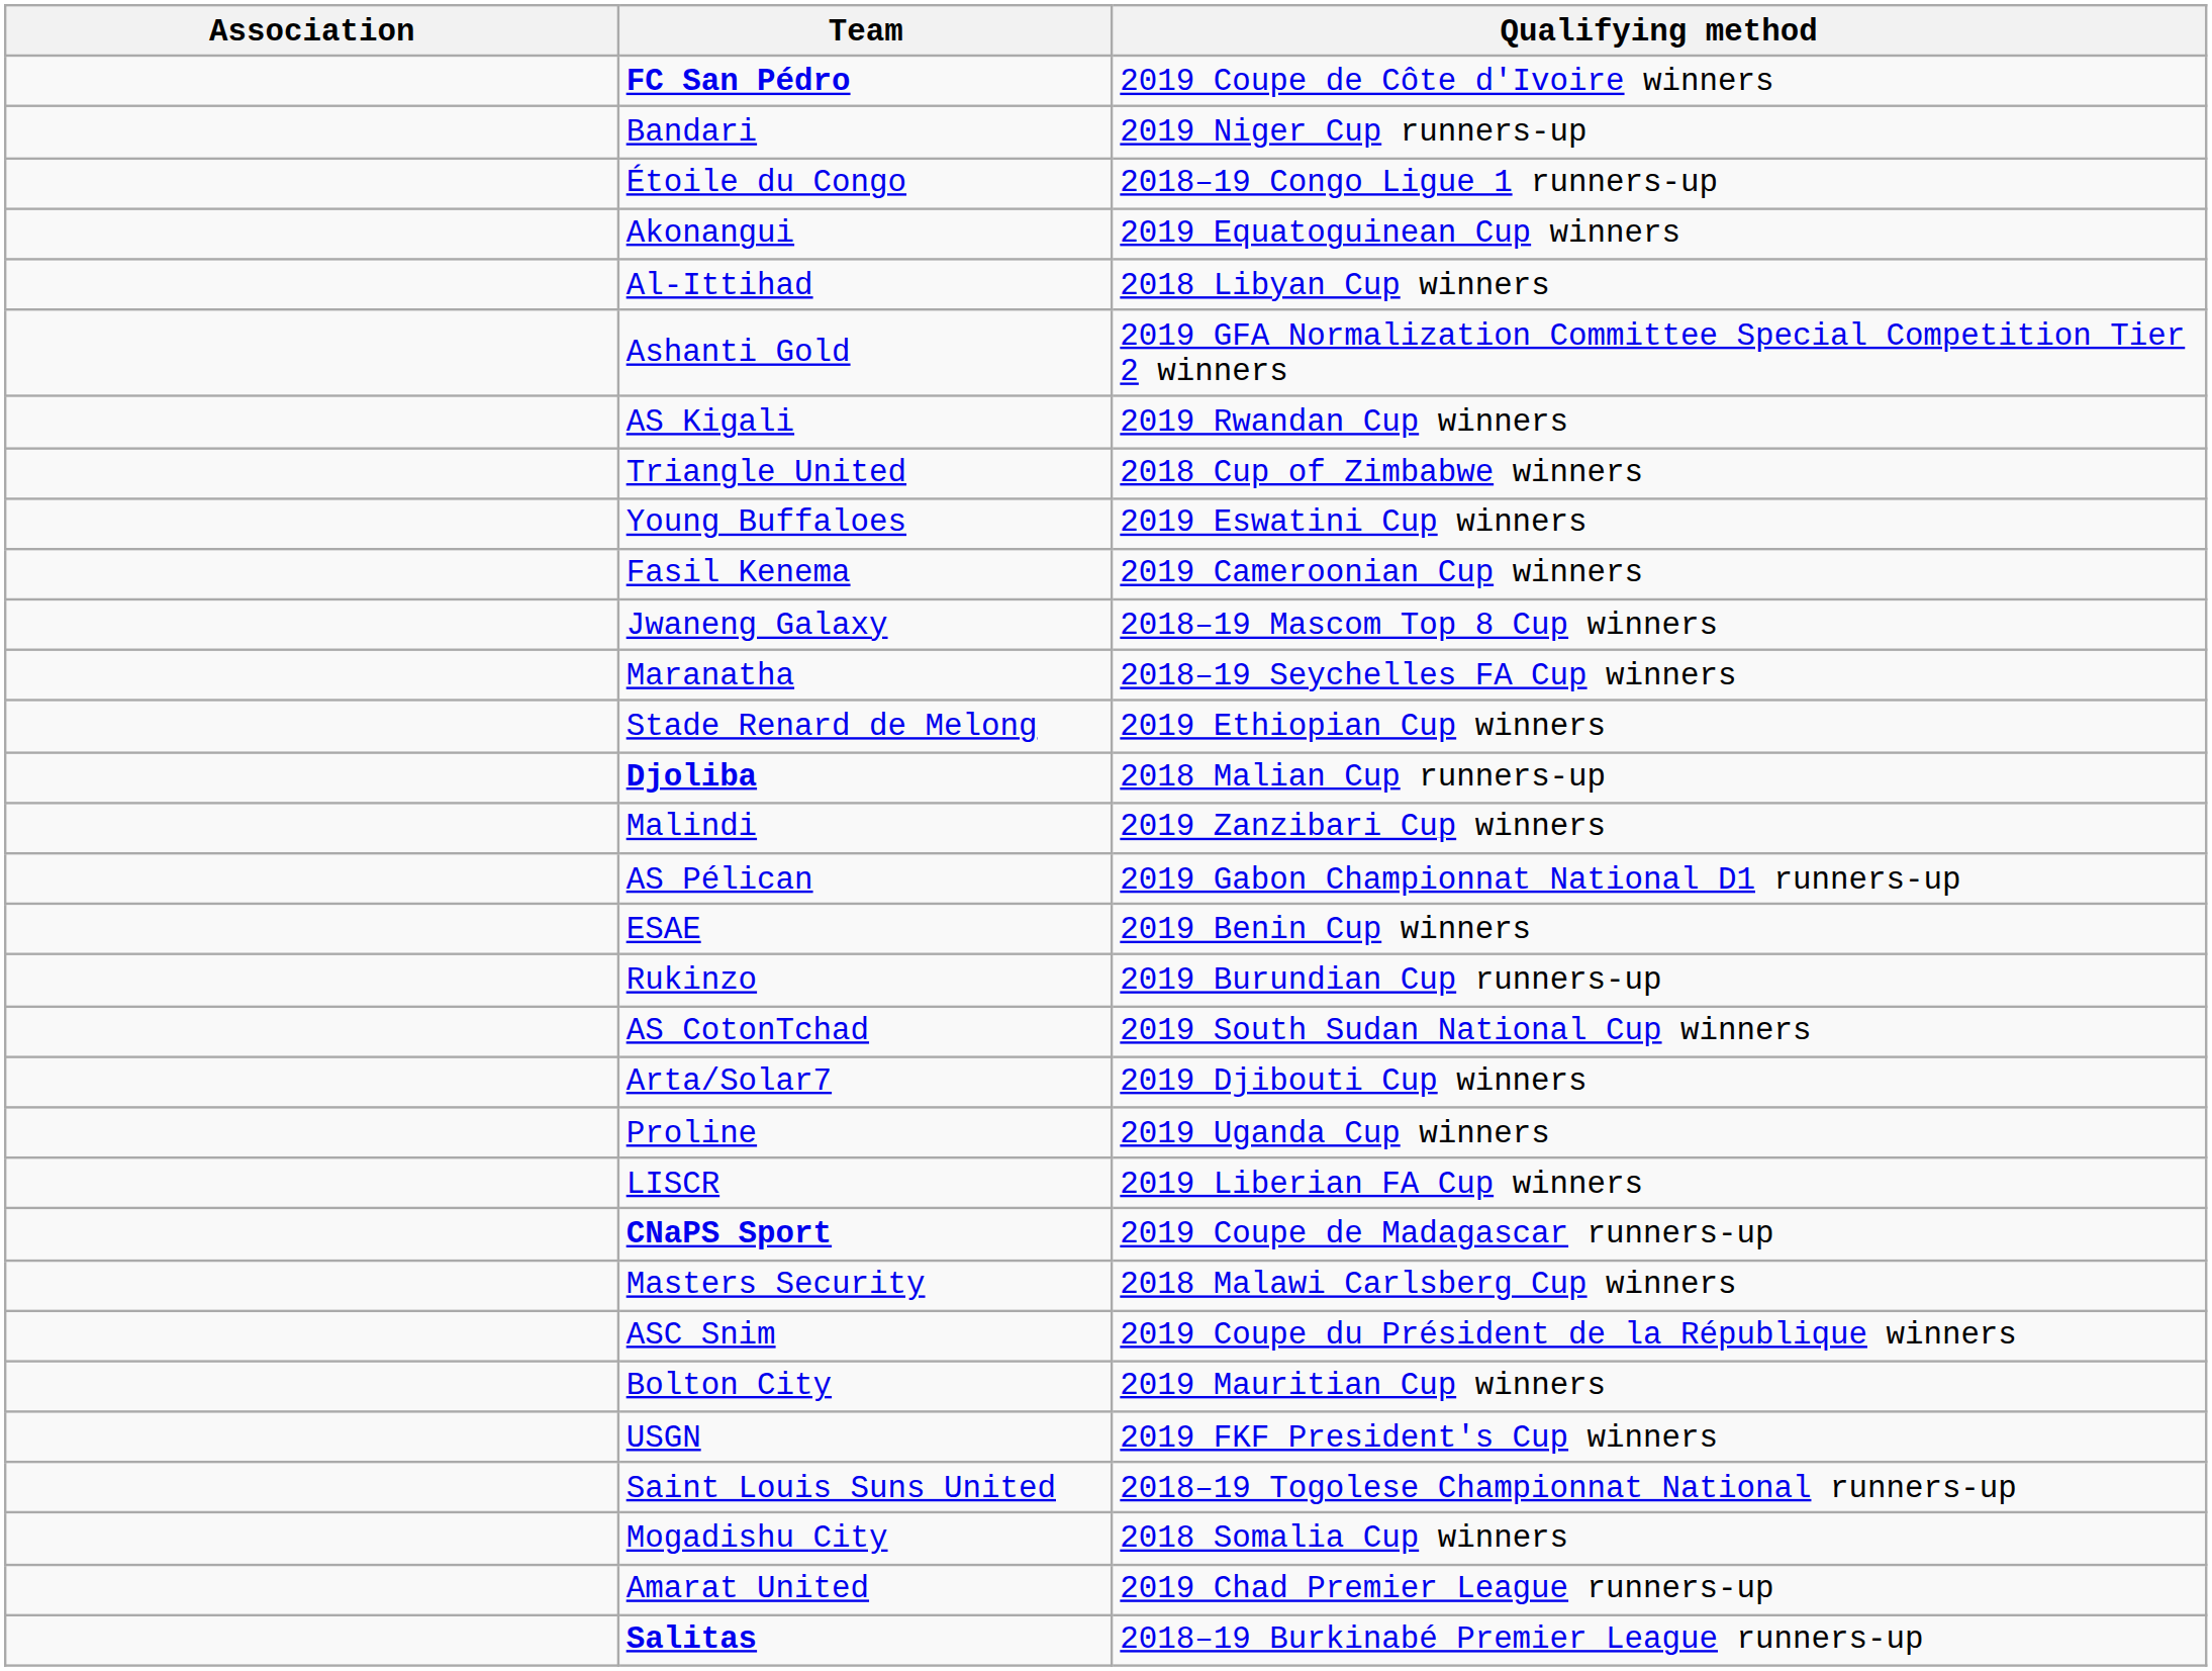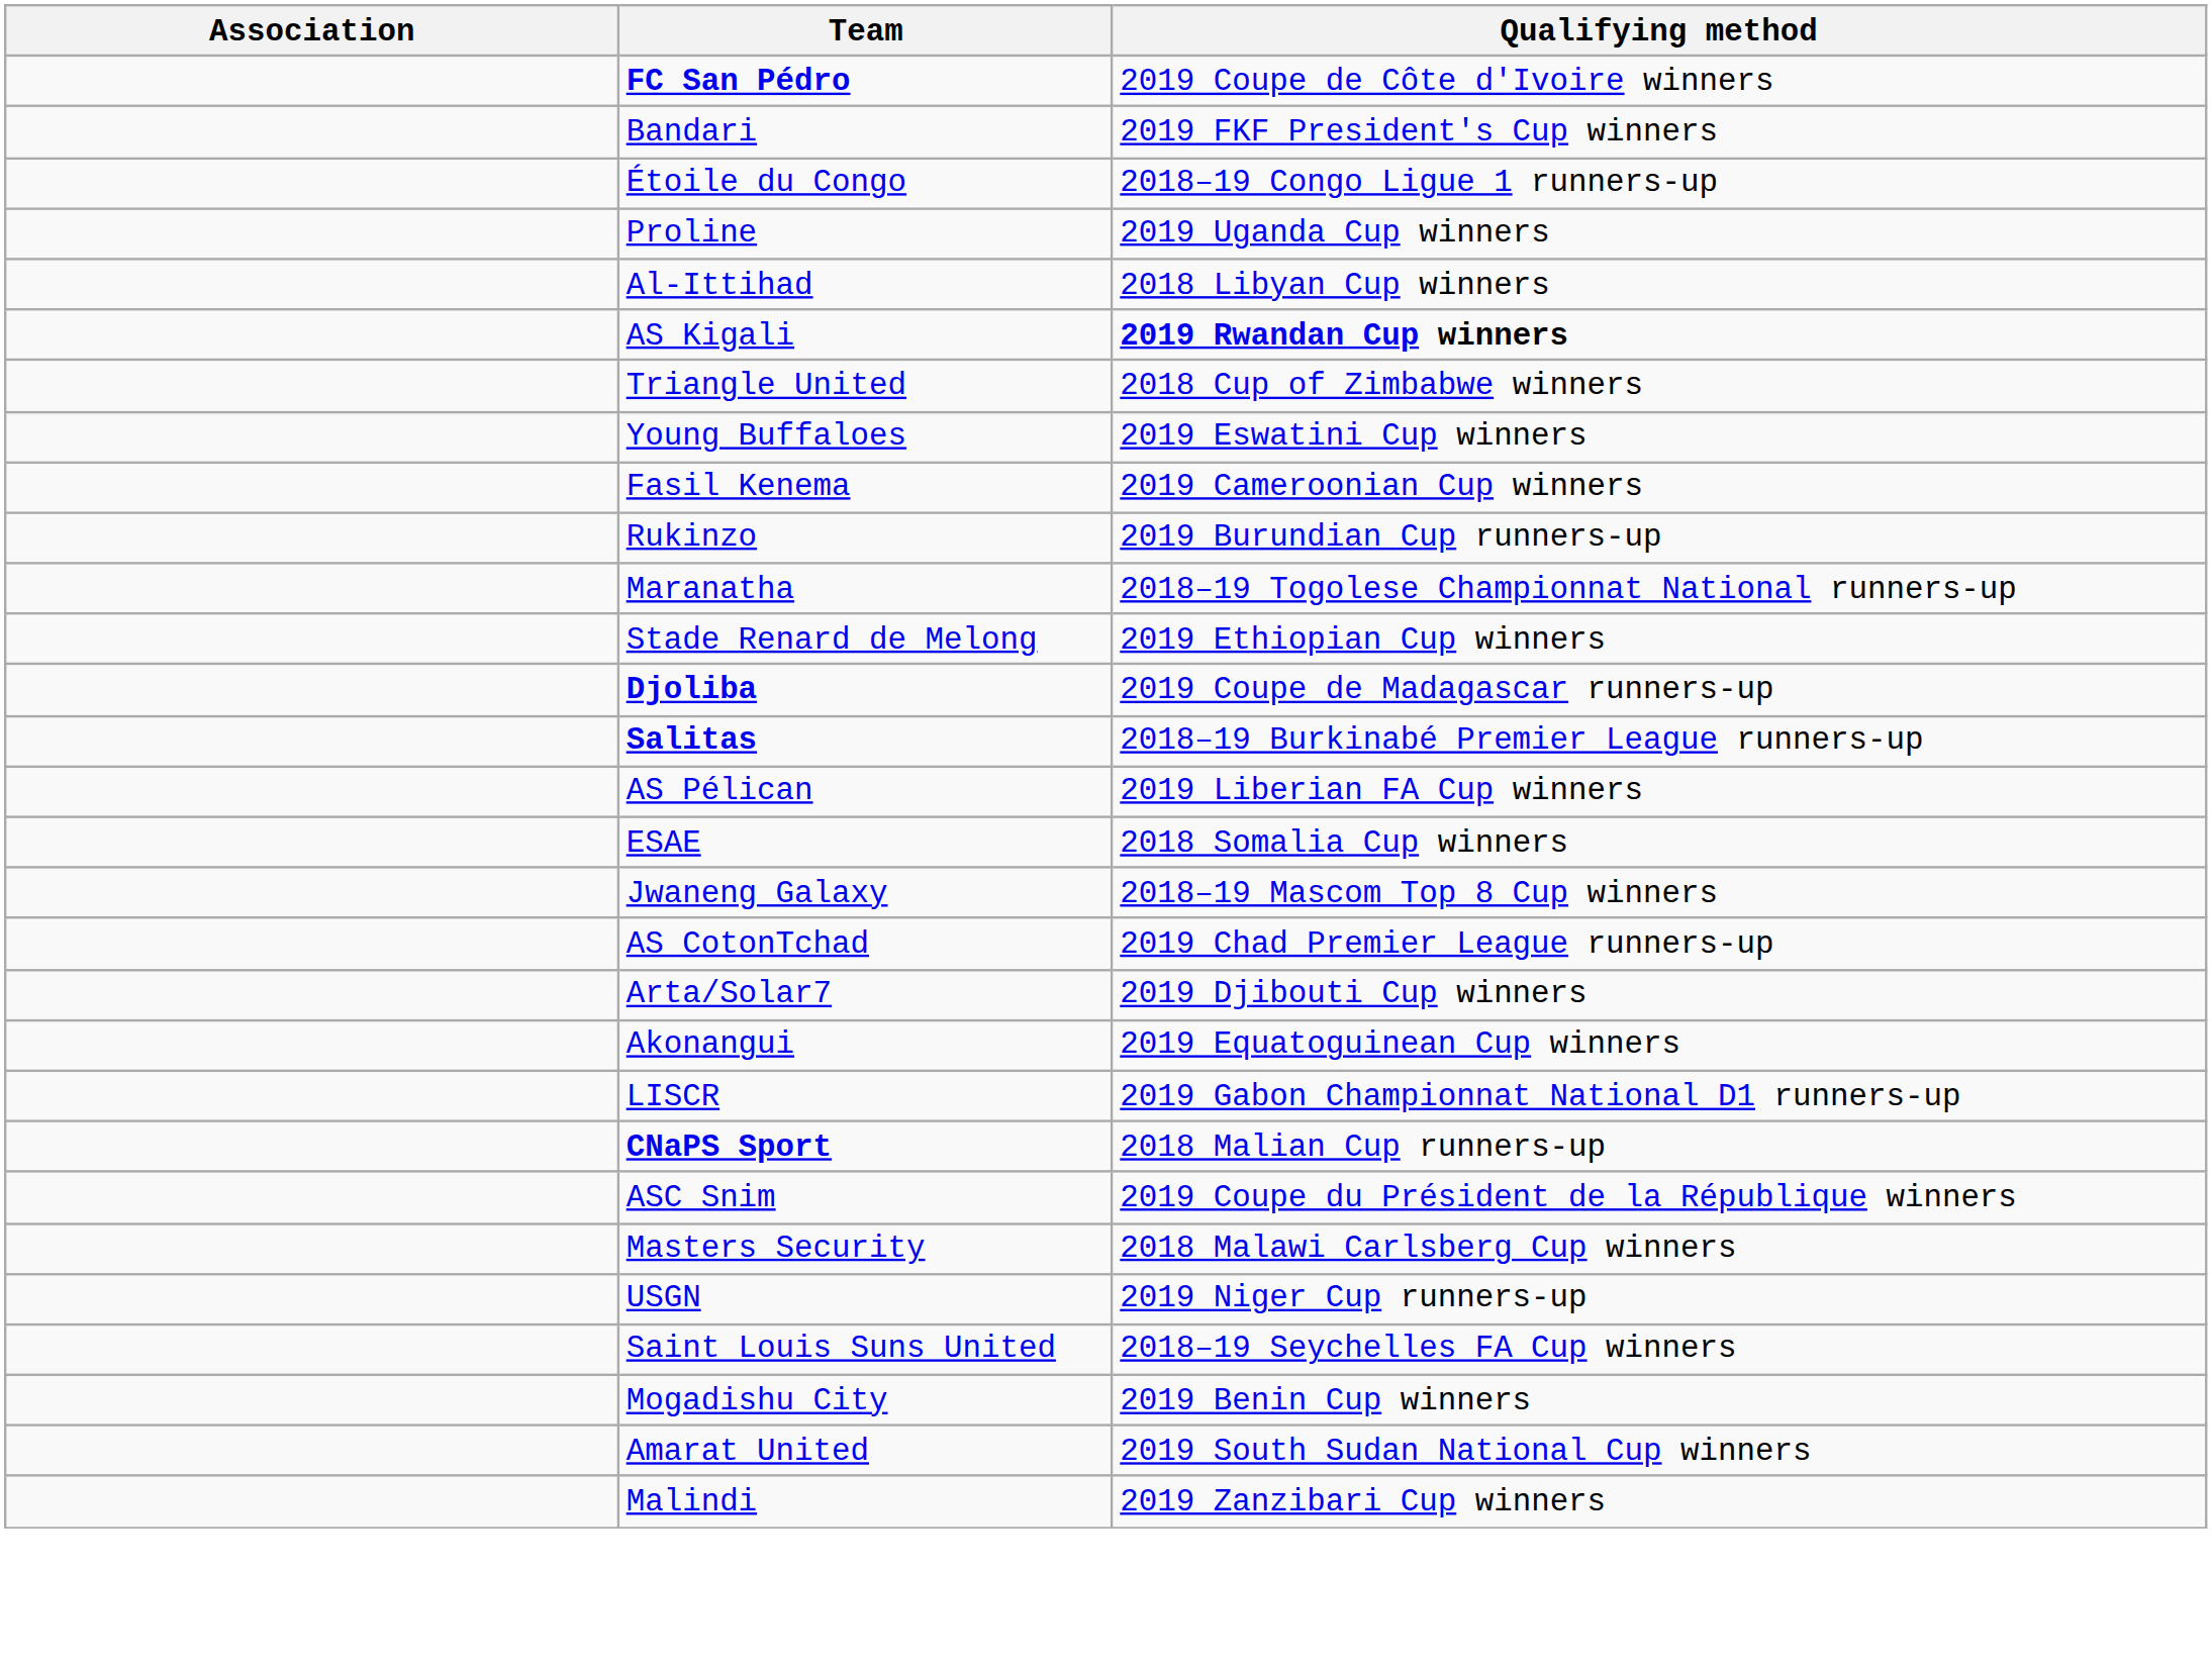Bandari | Qualifying method: 2019 Niger Cup runners-up -> 2019 FKF President's Cup winners
rows swapped: Proline <-> Akonangui
- row: Ashanti Gold | 2019 GFA Normalization Committee Special Competition Tier 2 winners
AS Kigali | Qualifying method: normal -> bold
rows swapped: Jwaneng Galaxy <-> Rukinzo
Maranatha | Qualifying method: 2018–19 Seychelles FA Cup winners -> 2018–19 Togolese Championnat National runners-up
Djoliba | Qualifying method: 2018 Malian Cup runners-up -> 2019 Coupe de Madagascar runners-up
rows swapped: Salitas <-> Malindi
AS Pélican | Qualifying method: 2019 Gabon Championnat National D1 runners-up -> 2019 Liberian FA Cup winners
ESAE | Qualifying method: 2019 Benin Cup winners -> 2018 Somalia Cup winners
AS CotonTchad | Qualifying method: 2019 South Sudan National Cup winners -> 2019 Chad Premier League runners-up
LISCR | Qualifying method: 2019 Liberian FA Cup winners -> 2019 Gabon Championnat National D1 runners-up
CNaPS Sport | Qualifying method: 2019 Coupe de Madagascar runners-up -> 2018 Malian Cup runners-up
rows swapped: Masters Security <-> ASC Snim
- row: Bolton City | 2019 Mauritian Cup winners
USGN | Qualifying method: 2019 FKF President's Cup winners -> 2019 Niger Cup runners-up
Saint Louis Suns United | Qualifying method: 2018–19 Togolese Championnat National runners-up -> 2018–19 Seychelles FA Cup winners
Mogadishu City | Qualifying method: 2018 Somalia Cup winners -> 2019 Benin Cup winners
Amarat United | Qualifying method: 2019 Chad Premier League runners-up -> 2019 South Sudan National Cup winners
